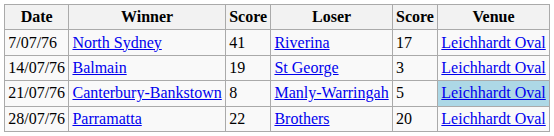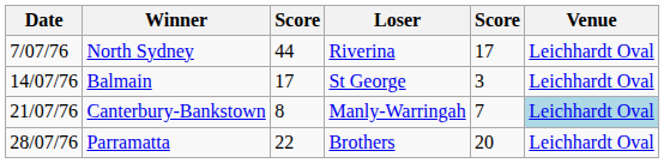North Sydney | column 3: 41 -> 44
Balmain | column 3: 19 -> 17
Canterbury-Bankstown | column 5: 5 -> 7
